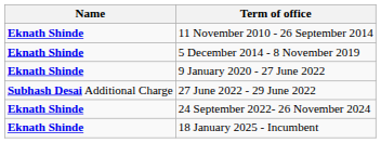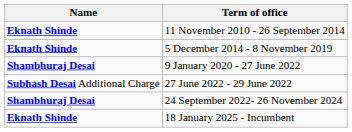9 January 2020 - 27 June 2022 | Name: Eknath Shinde -> Shambhuraj Desai
24 September 2022- 26 November 2024 | Name: Eknath Shinde -> Shambhuraj Desai
